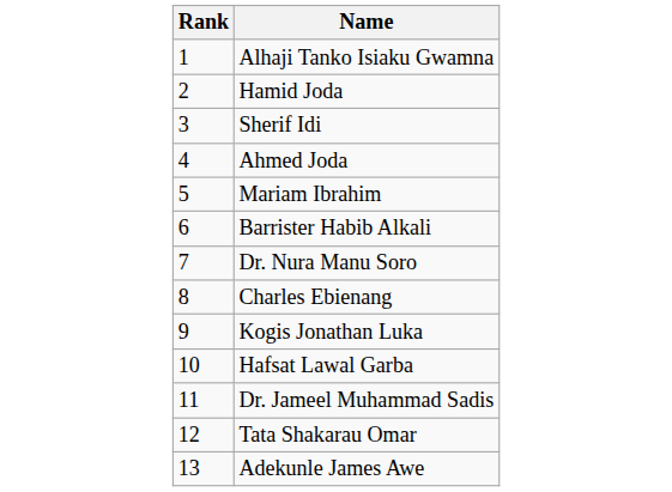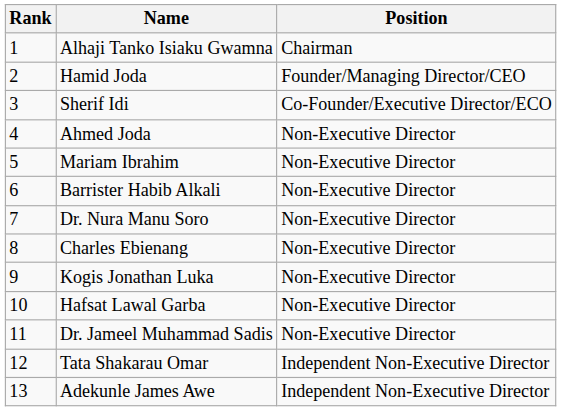+ column: Position | Chairman | Founder/Managing Director/CEO | Co-Founder/Executive Director/ECO | Non-Executive Director | Non-Executive Director | Non-Executive Director | Non-Executive Director | Non-Executive Director | Non-Executive Director | Non-Executive Director | Non-Executive Director | Independent Non-Executive Director | Independent Non-Executive Director
